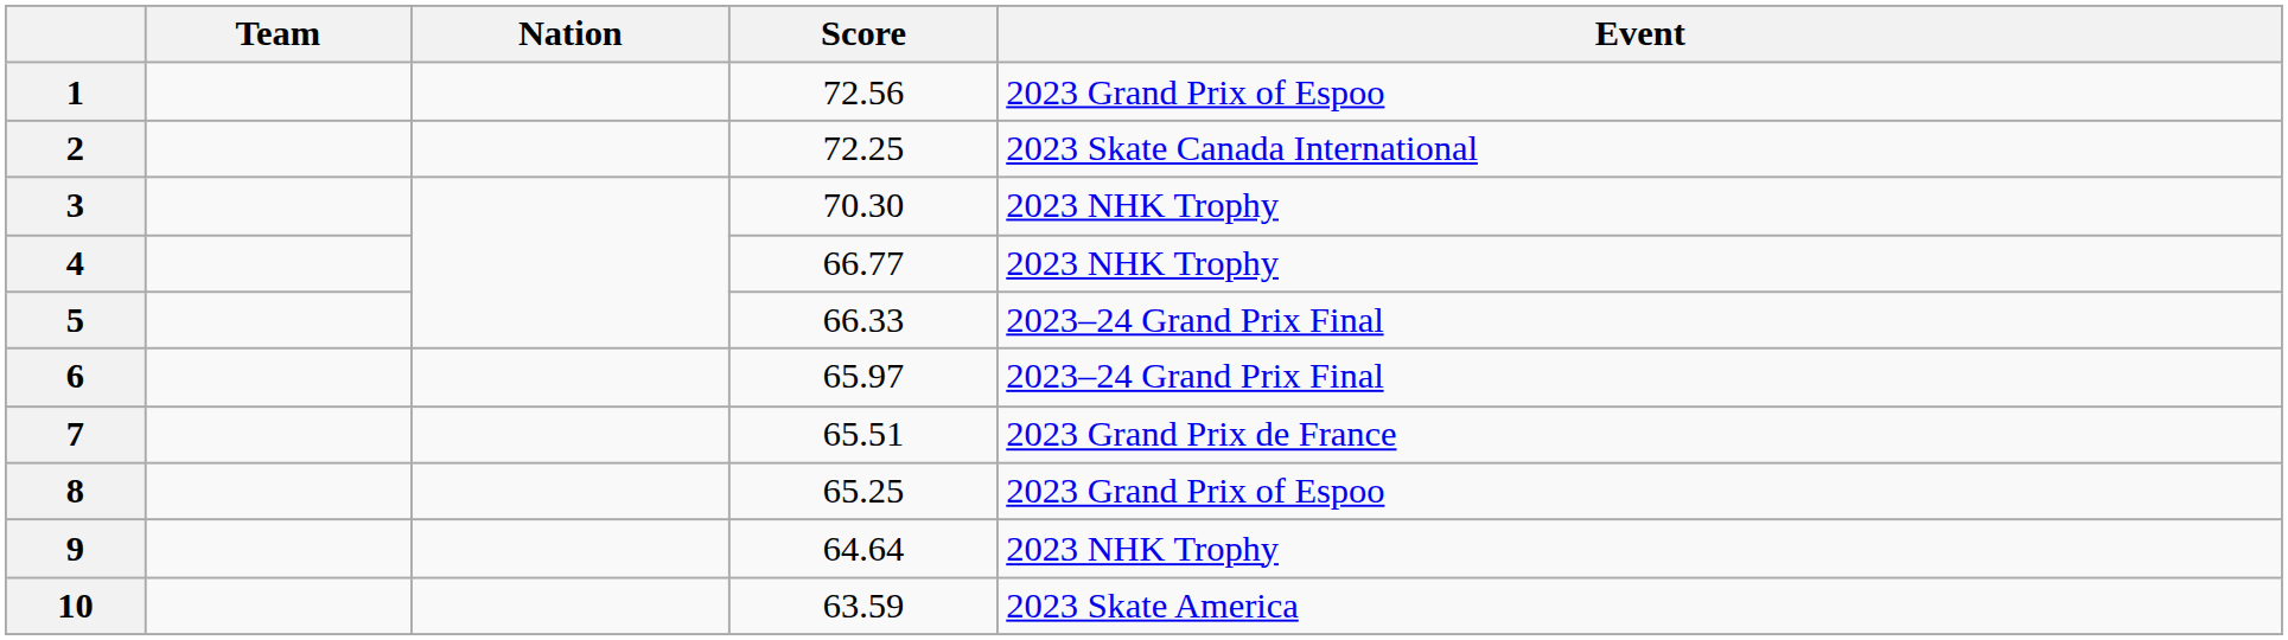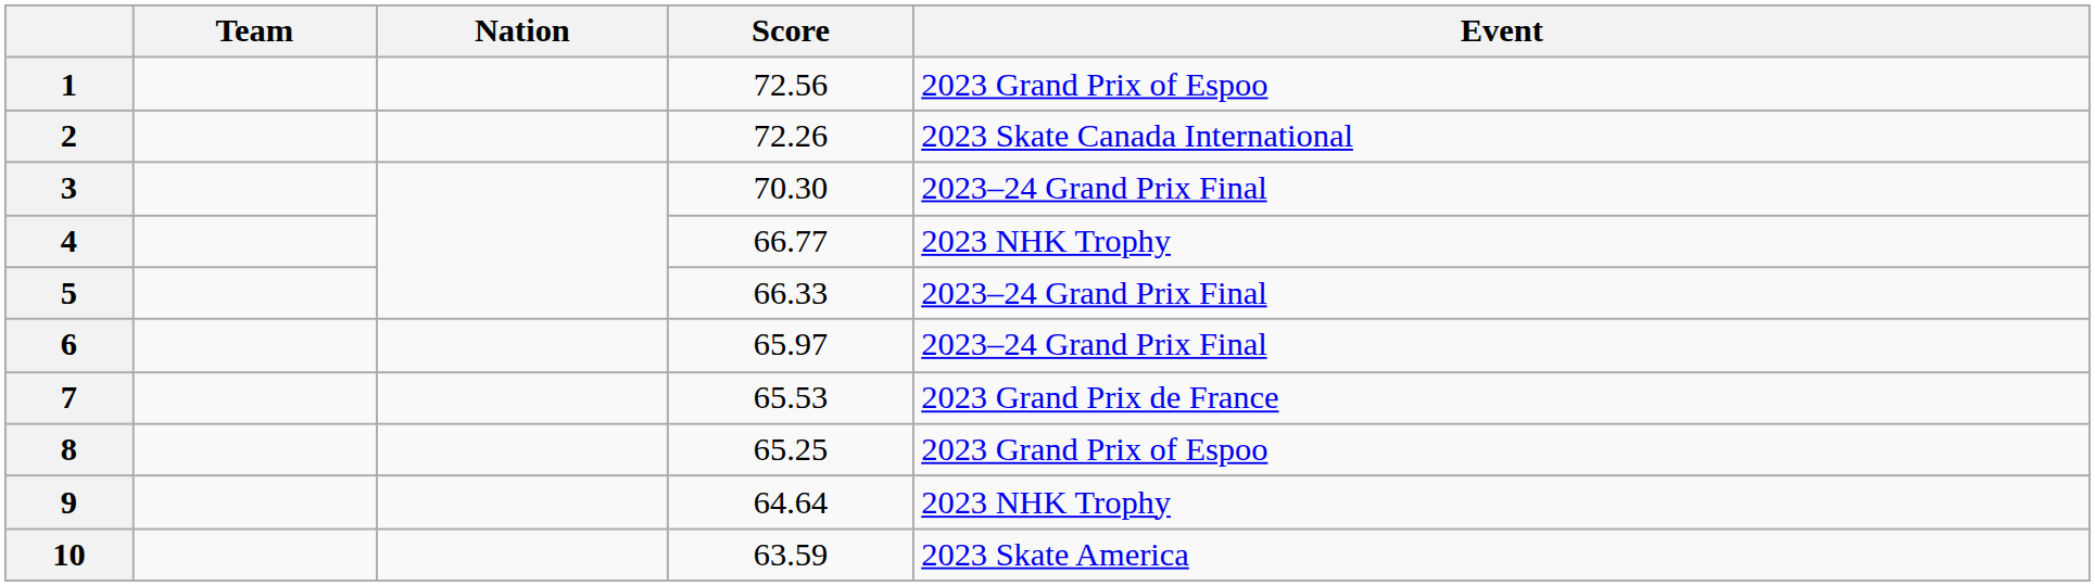2 | Score: 72.25 -> 72.26
3 | Event: 2023 NHK Trophy -> 2023–24 Grand Prix Final
7 | Score: 65.51 -> 65.53
